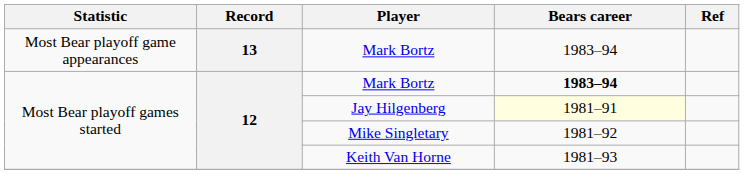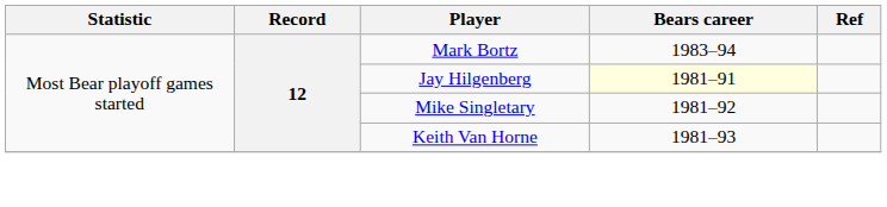- row: Most Bear playoff game appearances | 13 | Mark Bortz | 1983–94
Most Bear playoff games started / Mark Bortz | Bears career: bold -> normal
